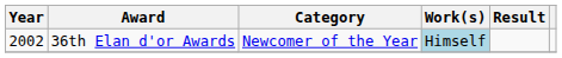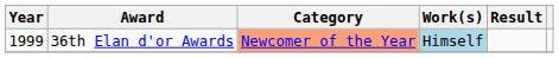36th Elan d'or Awards | Year: 2002 -> 1999
36th Elan d'or Awards | Category: no background -> lightsalmon background
